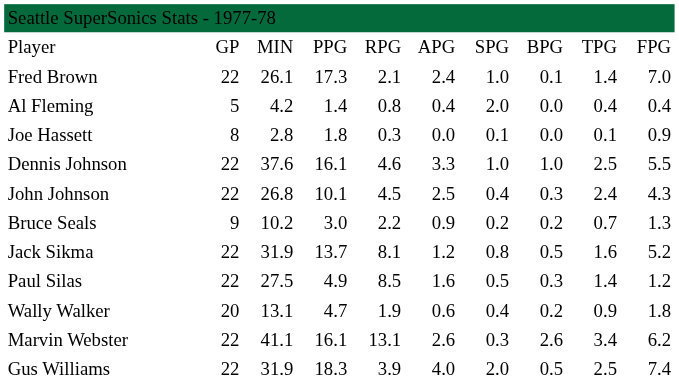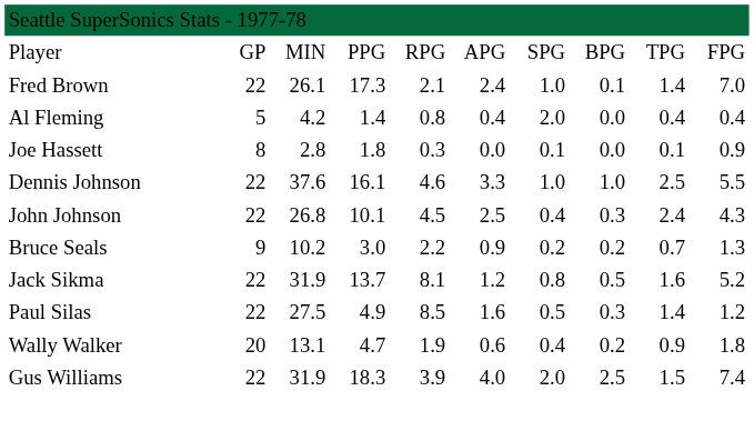- row: Marvin Webster | 22 | 41.1 | 16.1 | 13.1 | 2.6 | 0.3 | 2.6 | 3.4 | 6.2
Gus Williams | column 8: 0.5 -> 2.5
Gus Williams | column 9: 2.5 -> 1.5
